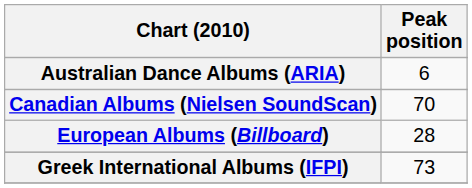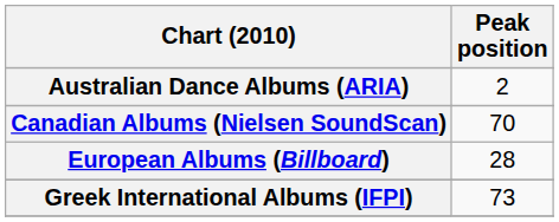Australian Dance Albums (ARIA) | Peak position: 6 -> 2
